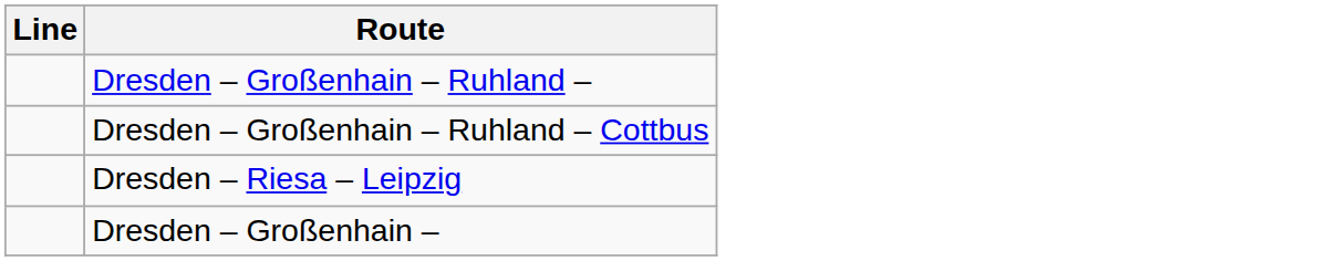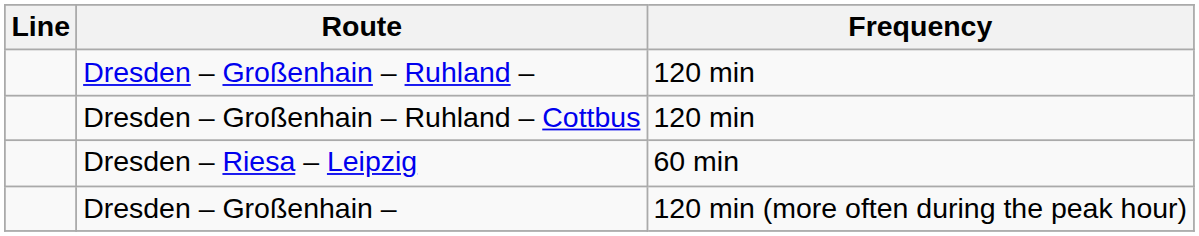+ column: Frequency | 120 min | 120 min | 60 min | 120 min (more often during the peak hour)
